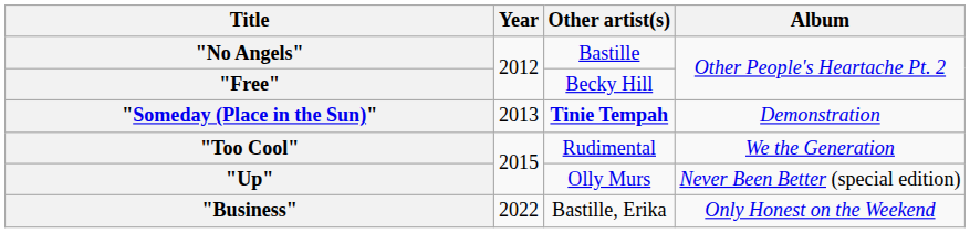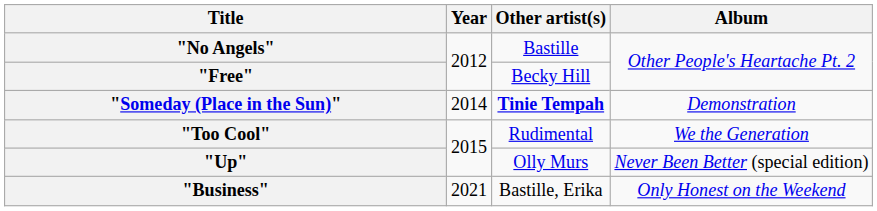"Someday (Place in the Sun)" | Year: 2013 -> 2014
"Business" | Year: 2022 -> 2021
